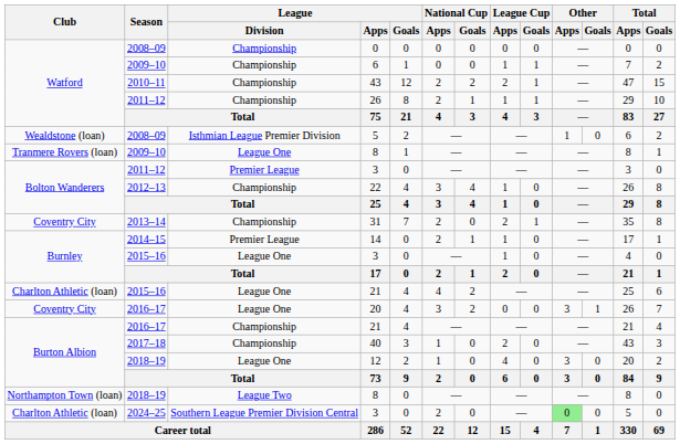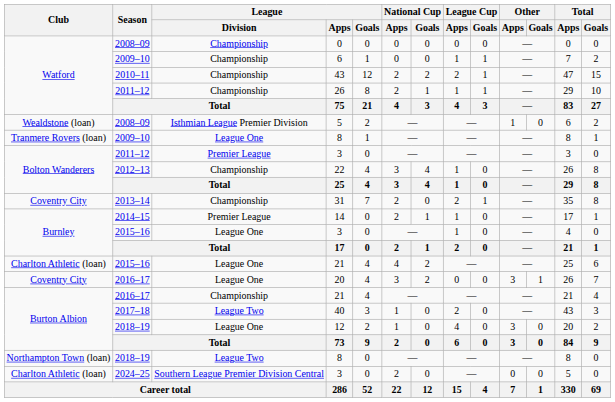40 | League / Division: Championship -> League Two
2024–25 / 3 | Other / Apps: lightgreen background -> no background
